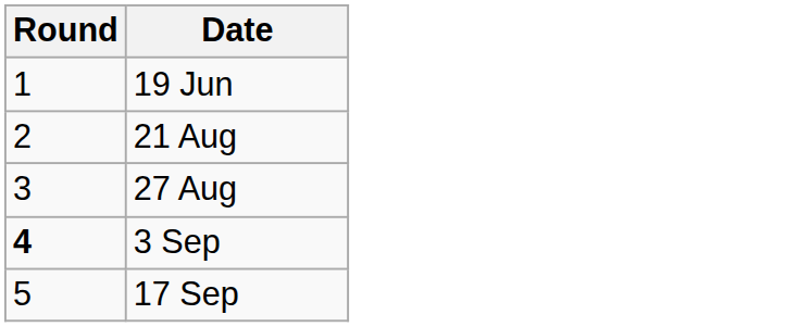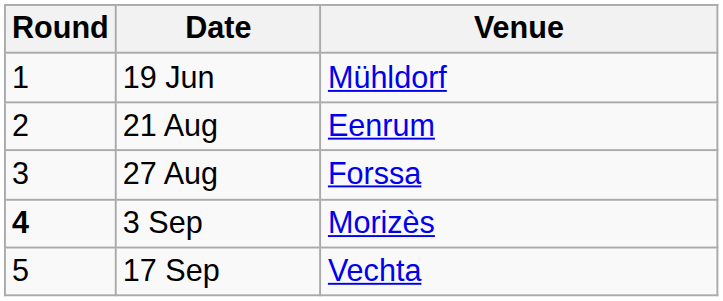+ column: Venue | Mühldorf | Eenrum | Forssa | Morizès | Vechta
